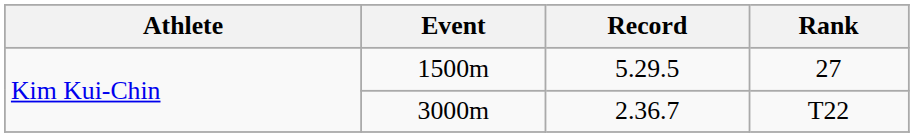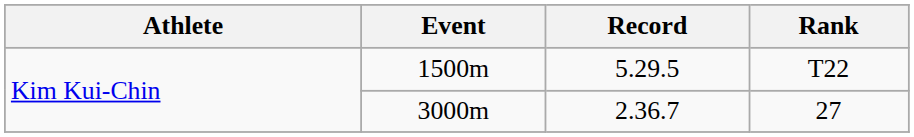1500m | Rank: 27 -> T22
3000m | Rank: T22 -> 27
